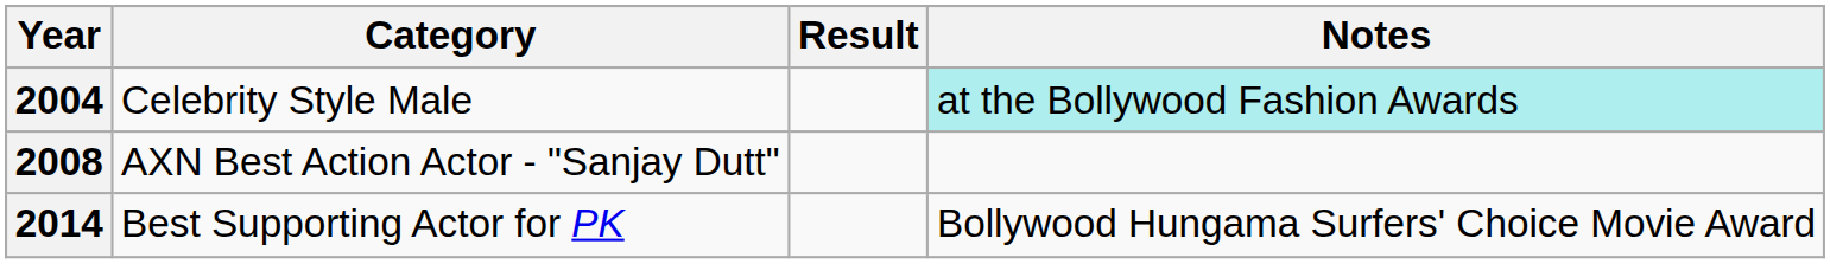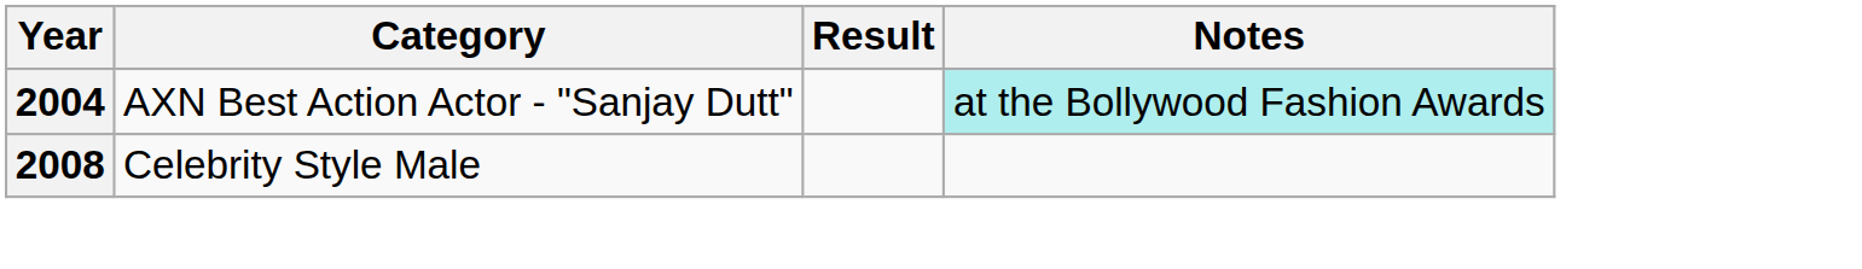2004 | Category: Celebrity Style Male -> AXN Best Action Actor - "Sanjay Dutt"
2008 | Category: AXN Best Action Actor - "Sanjay Dutt" -> Celebrity Style Male
- row: 2014 | Best Supporting Actor for PK | Bollywood Hungama Surfers' Choice Movie Award
